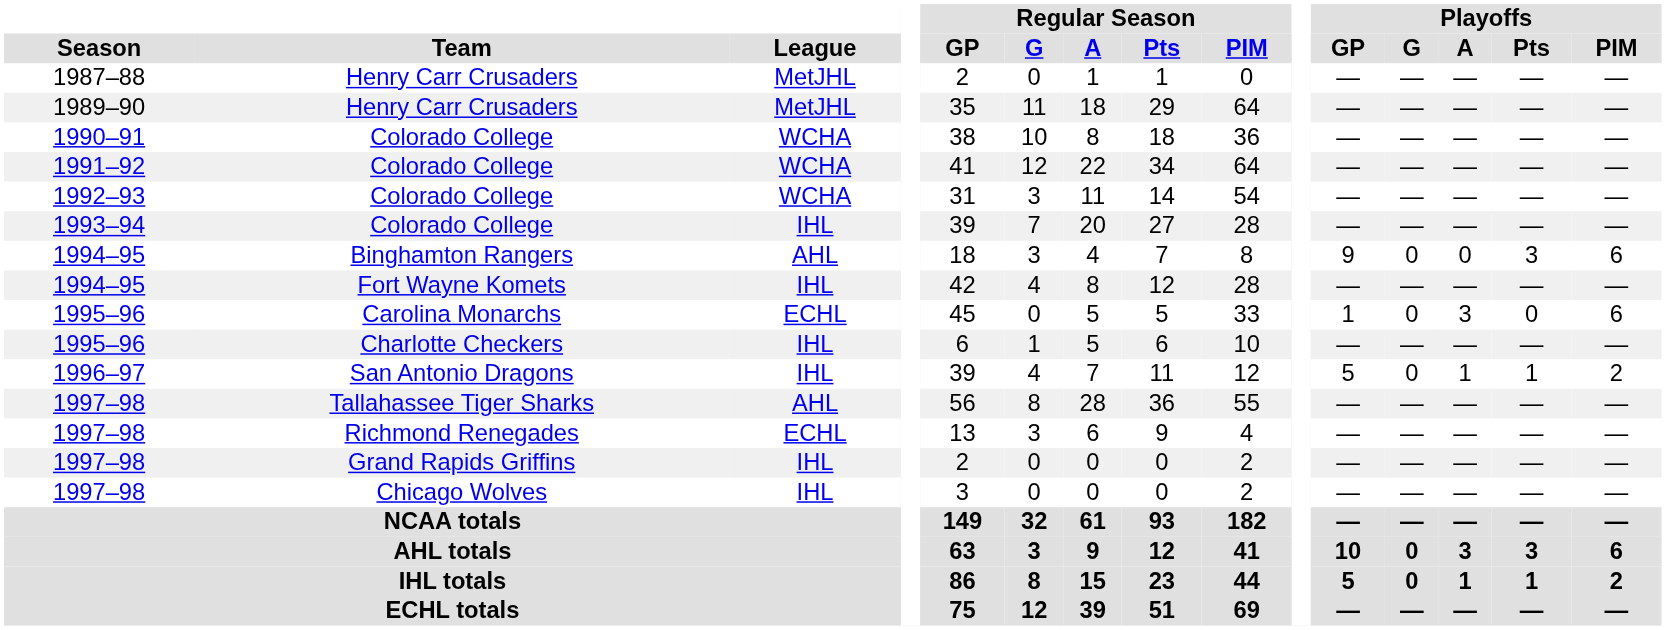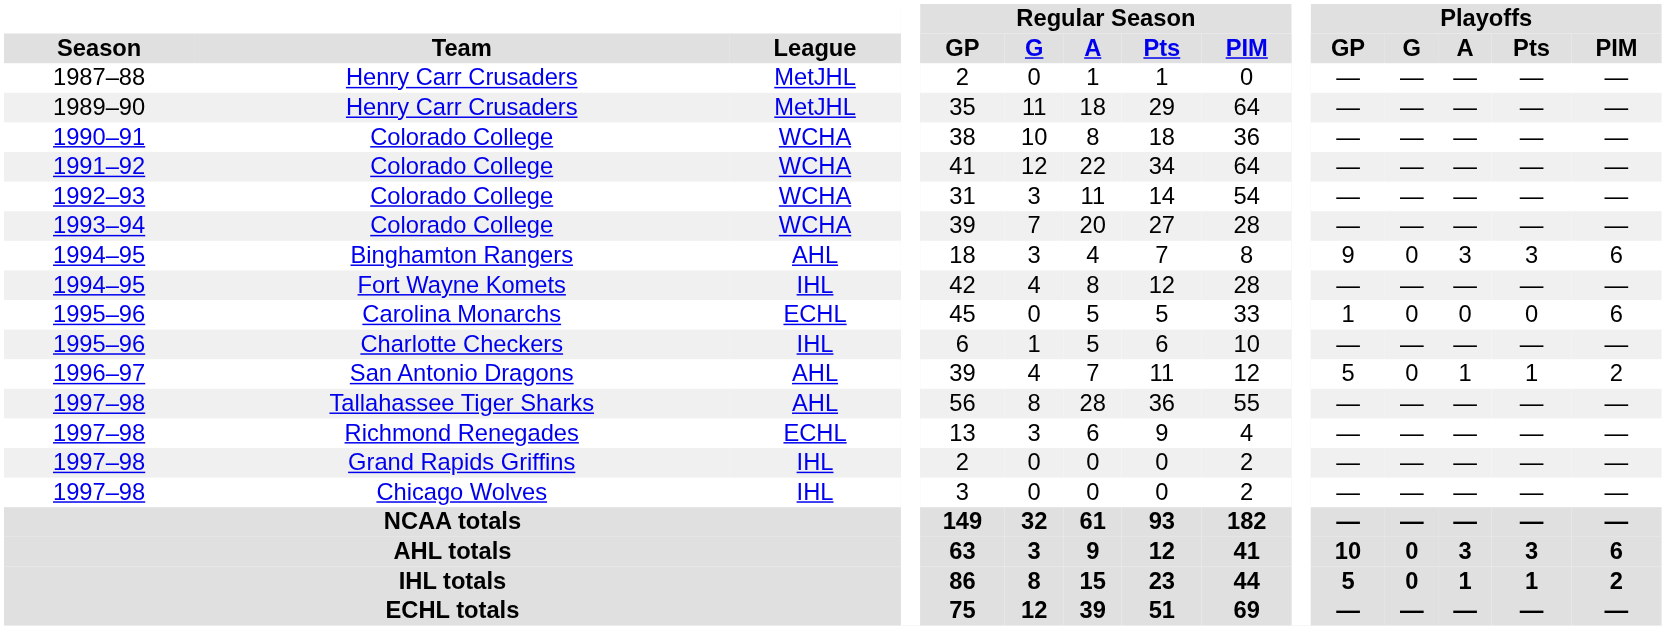1993–94 / Colorado College | League: IHL -> WCHA
Binghamton Rangers | Playoffs / A: 0 -> 3
Carolina Monarchs | Playoffs / A: 3 -> 0
San Antonio Dragons | League: IHL -> AHL
